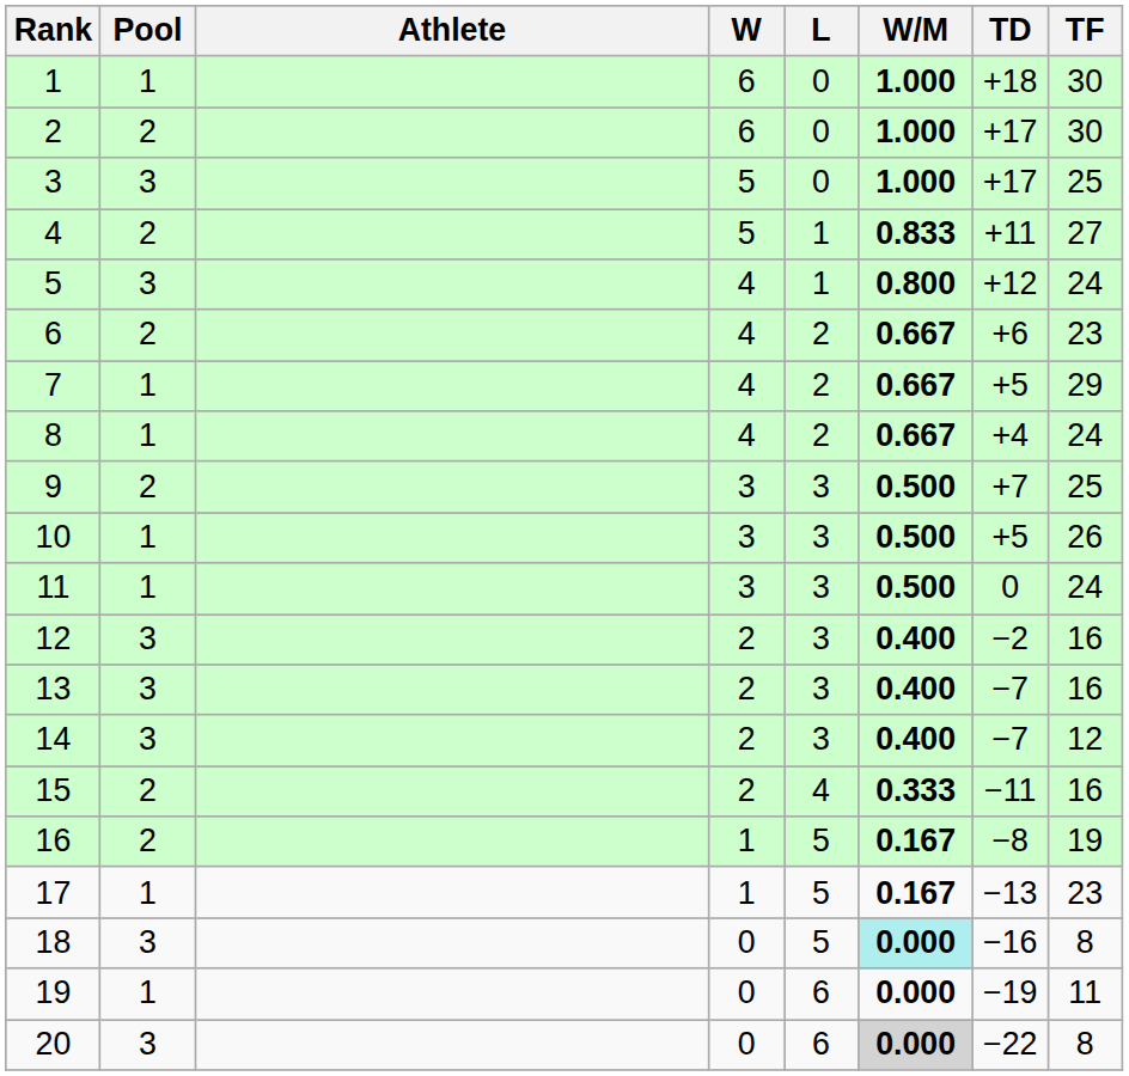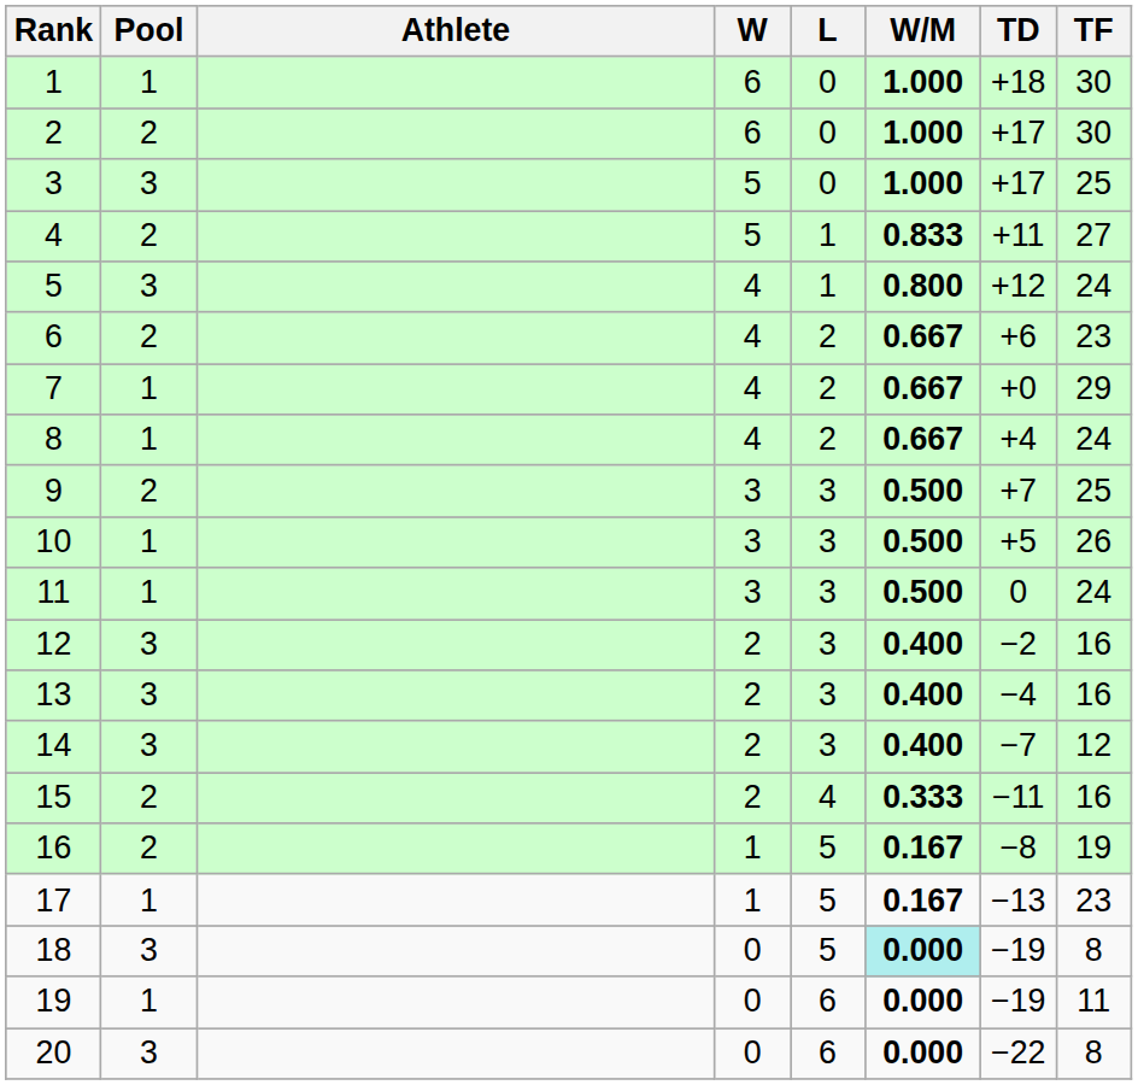7 | TD: +5 -> +0
13 | TD: −7 -> −4
18 | TD: −16 -> −19
20 | W/M: lightgrey background -> no background
